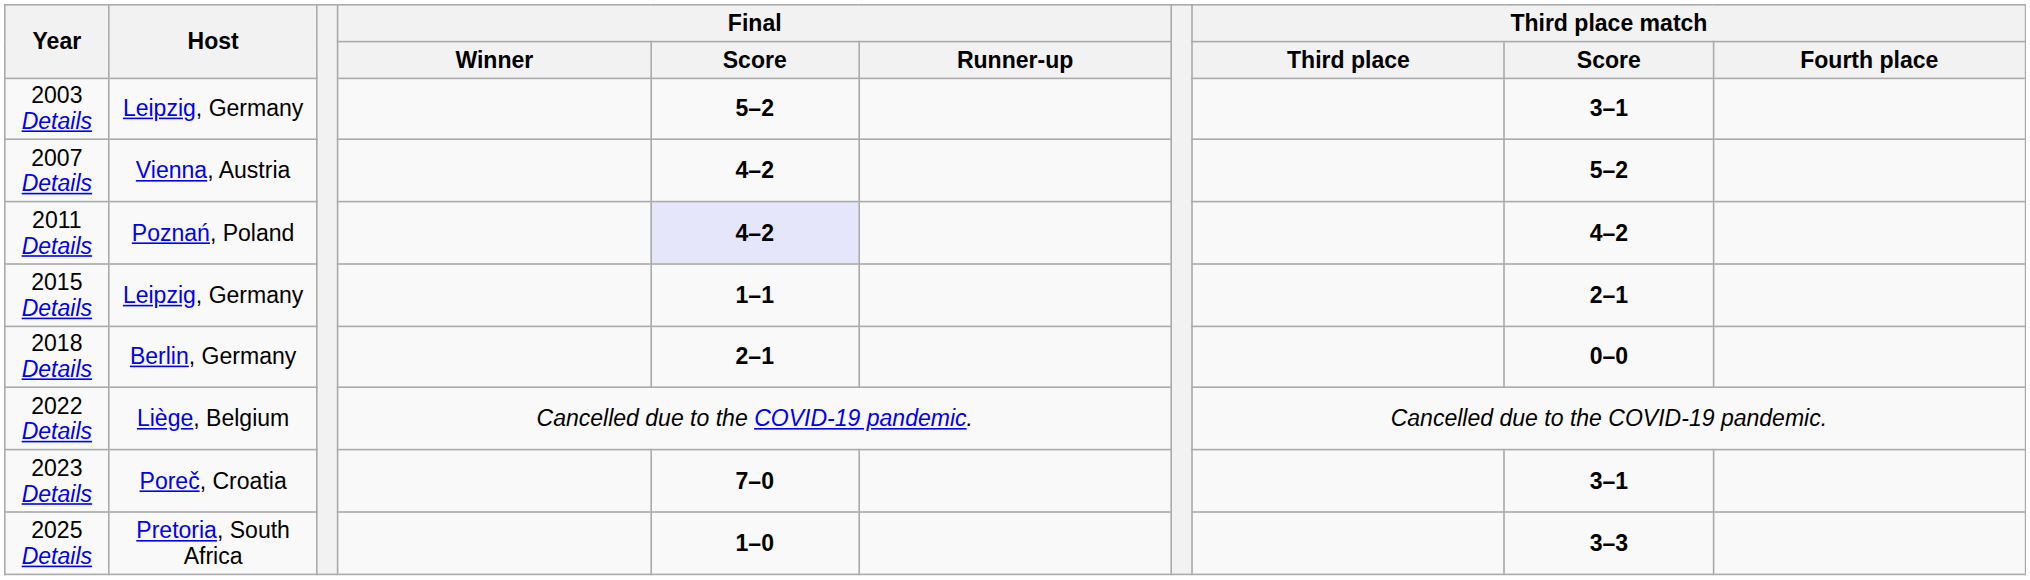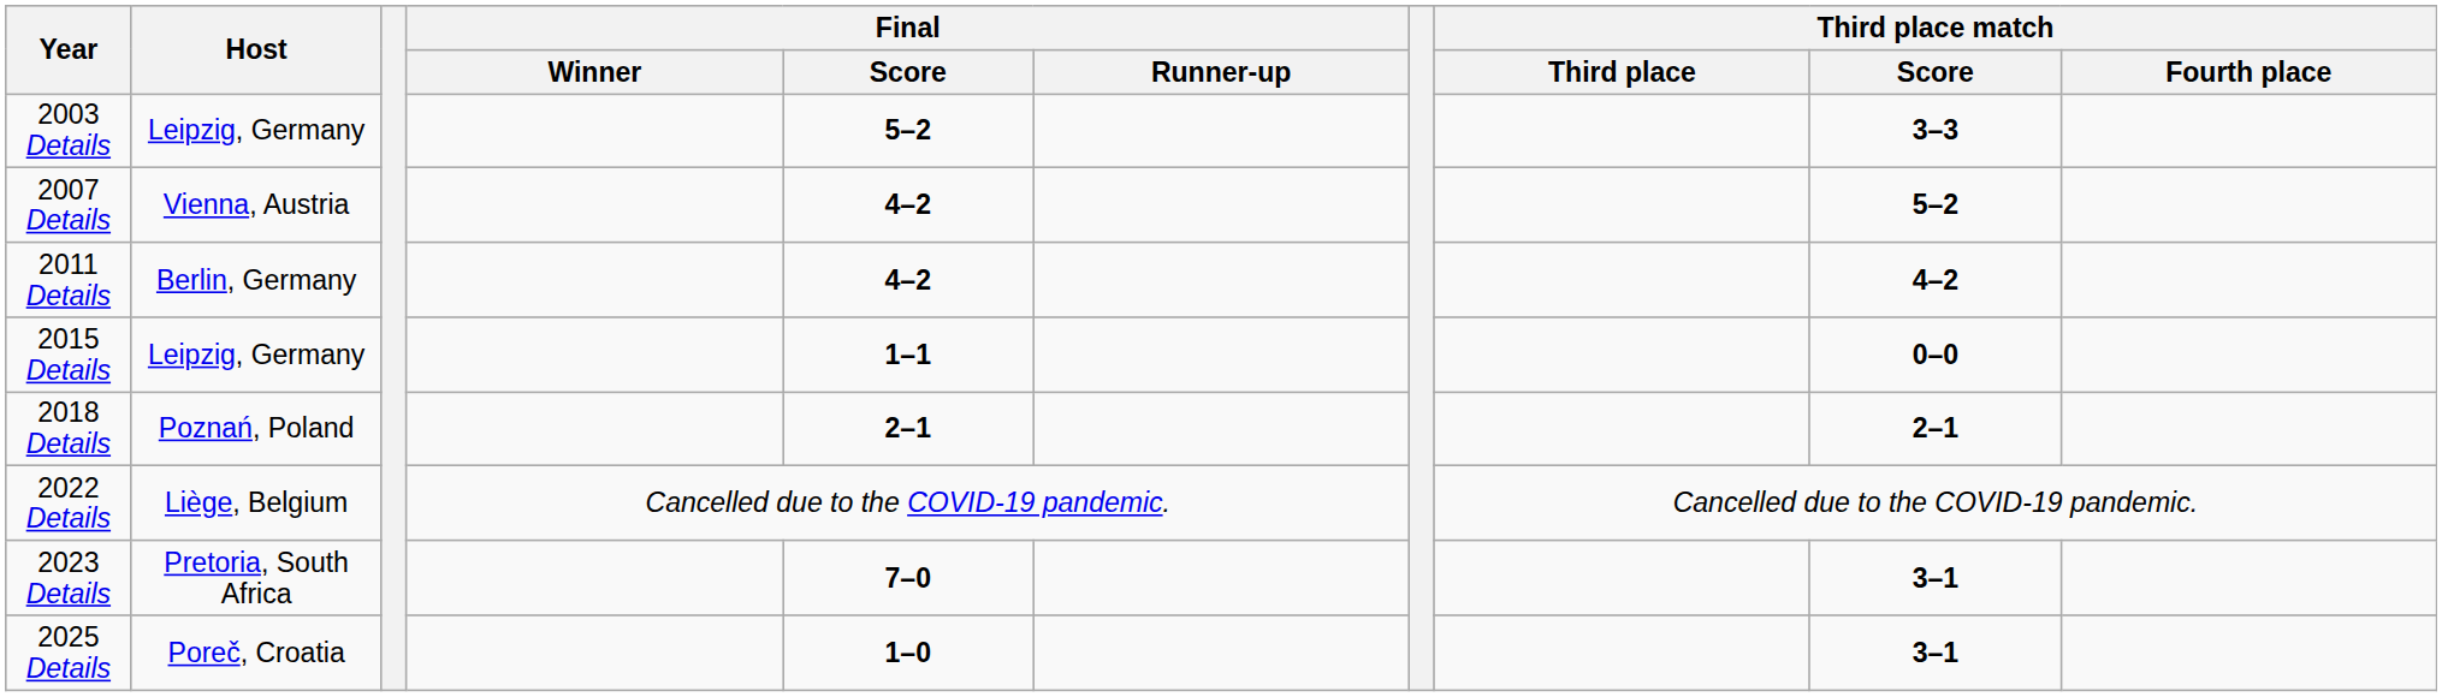2003 Details | Third place match / Score: 3–1 -> 3–3
2011 Details | Host: Poznań, Poland -> Berlin, Germany
2011 Details | Final / Score: lavender background -> no background
2015 Details | Third place match / Score: 2–1 -> 0–0
2018 Details | Host: Berlin, Germany -> Poznań, Poland
2018 Details | Third place match / Score: 0–0 -> 2–1
2023 Details | Host: Poreč, Croatia -> Pretoria, South Africa
2025 Details | Host: Pretoria, South Africa -> Poreč, Croatia
2025 Details | Third place match / Score: 3–3 -> 3–1
